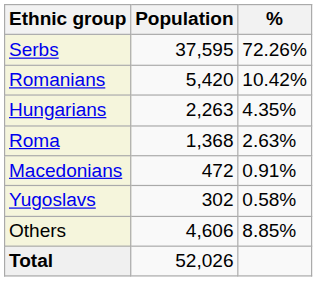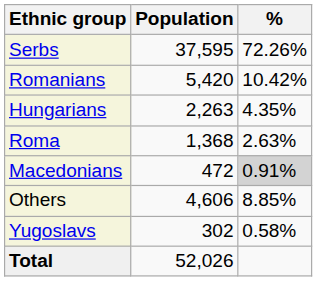Macedonians | %: no background -> lightgrey background
rows swapped: Yugoslavs <-> Others
